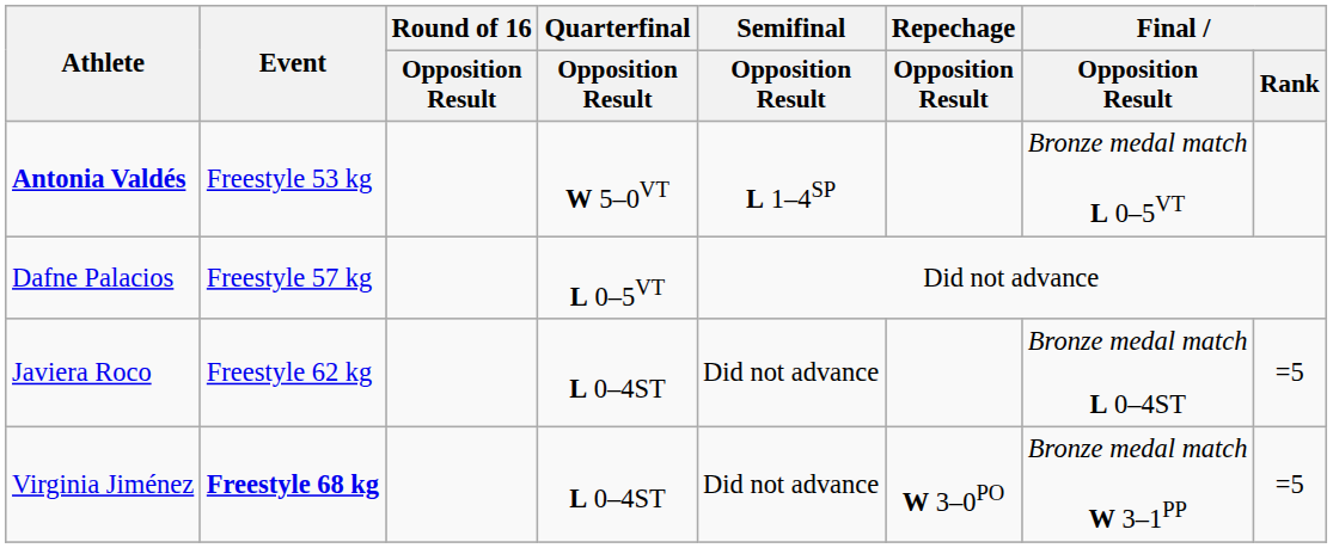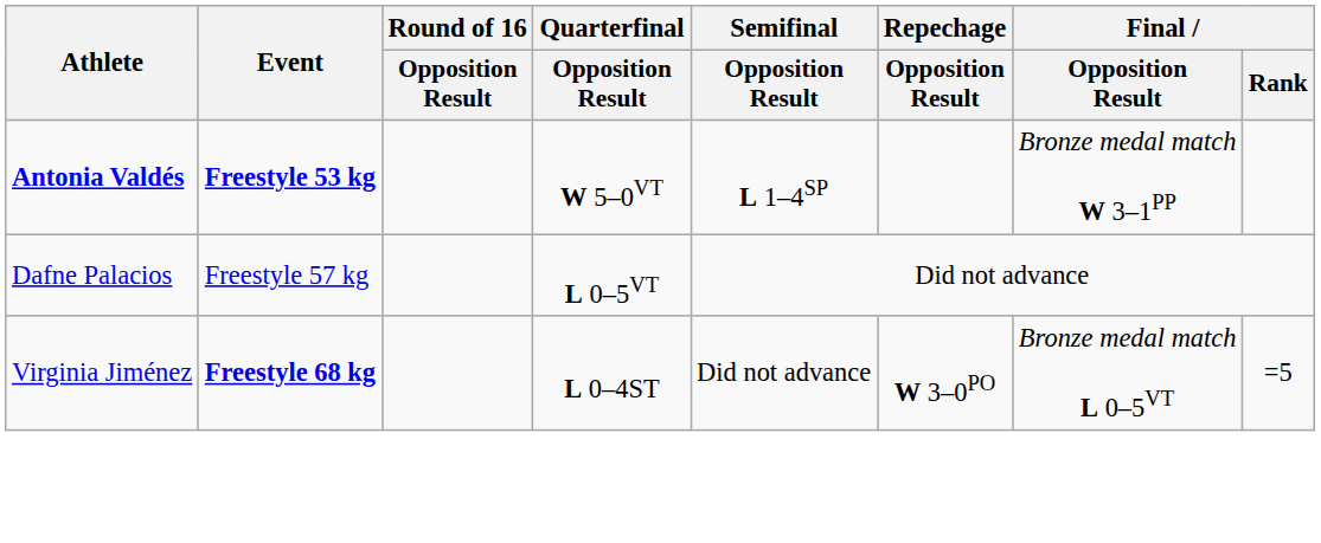Antonia Valdés | Event: normal -> bold
Antonia Valdés | Final / Opposition Result: Bronze medal match L 0–5VT -> Bronze medal match W 3–1PP
- row: Javiera Roco | Freestyle 62 kg | L 0–4ST | Did not advance | Bronze medal match L 0–4ST | =5
Virginia Jiménez | Final / Opposition Result: Bronze medal match W 3–1PP -> Bronze medal match L 0–5VT
